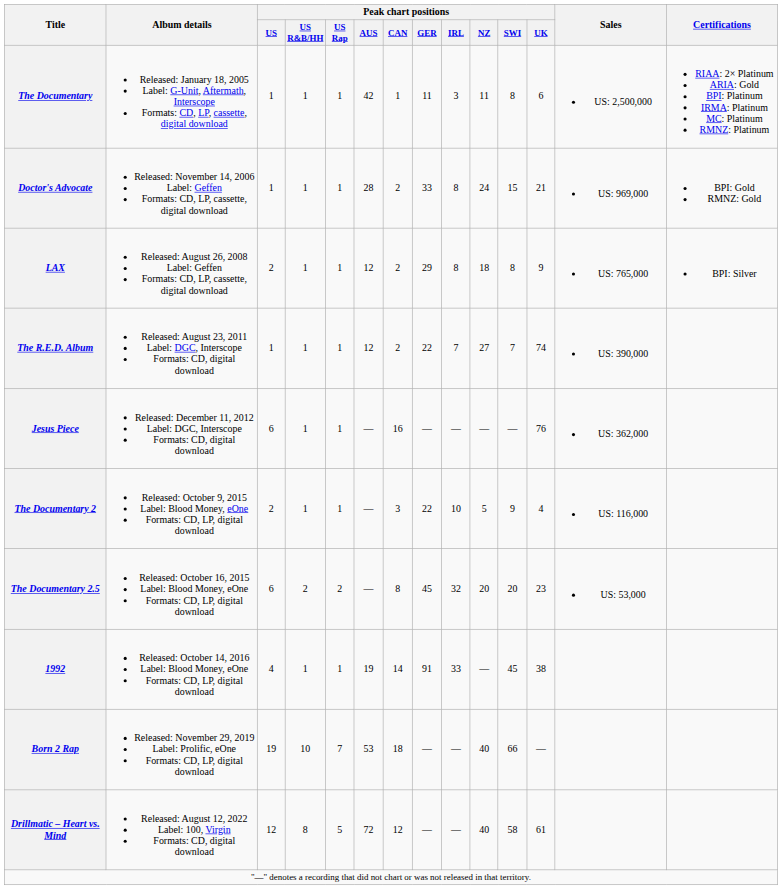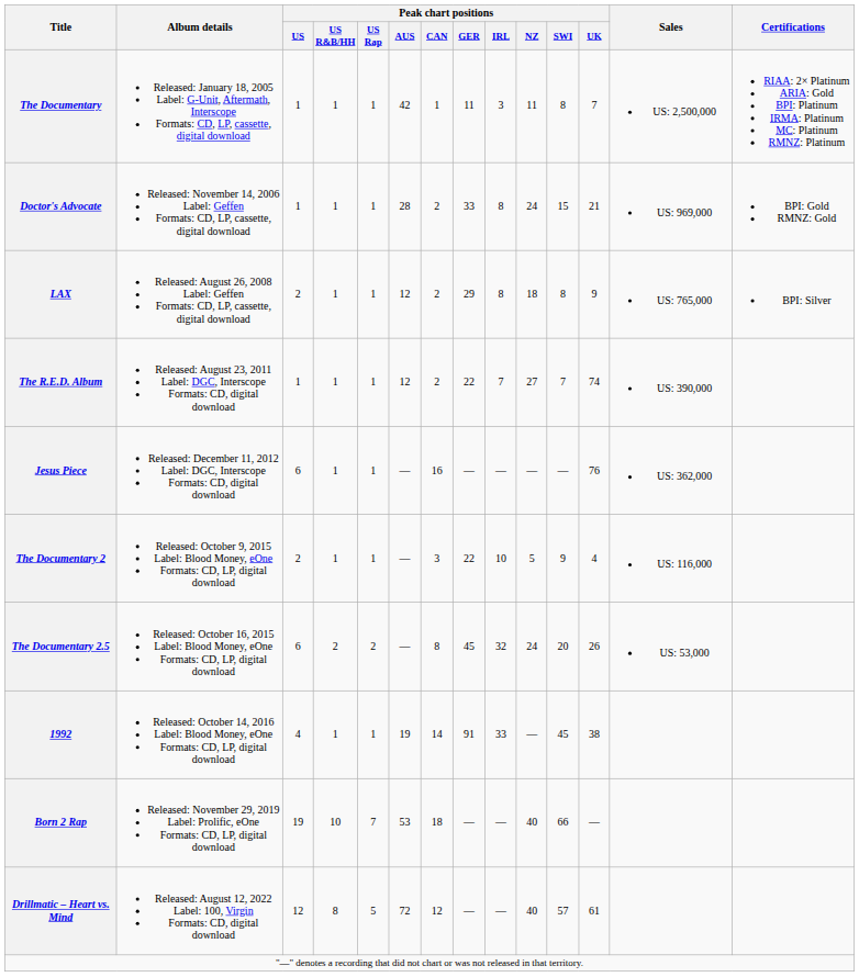The Documentary | Peak chart positions / UK: 6 -> 7
The Documentary 2.5 | Peak chart positions / NZ: 20 -> 24
The Documentary 2.5 | Peak chart positions / UK: 23 -> 26
Drillmatic – Heart vs. Mind | Peak chart positions / SWI: 58 -> 57
